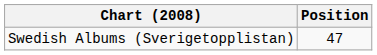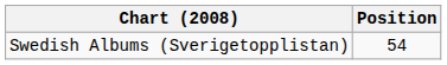Swedish Albums (Sverigetopplistan) | Position: 47 -> 54
